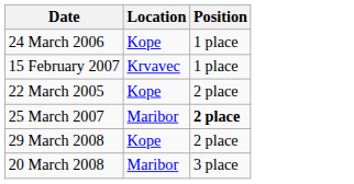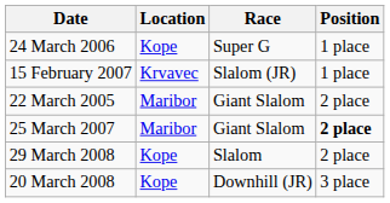+ column: Race | Super G | Slalom (JR) | Giant Slalom | Giant Slalom | Slalom | Downhill (JR)
22 March 2005 | Location: Kope -> Maribor
20 March 2008 | Location: Maribor -> Kope
